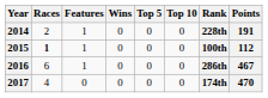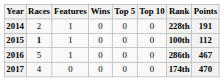2016 | Races: 6 -> 5
